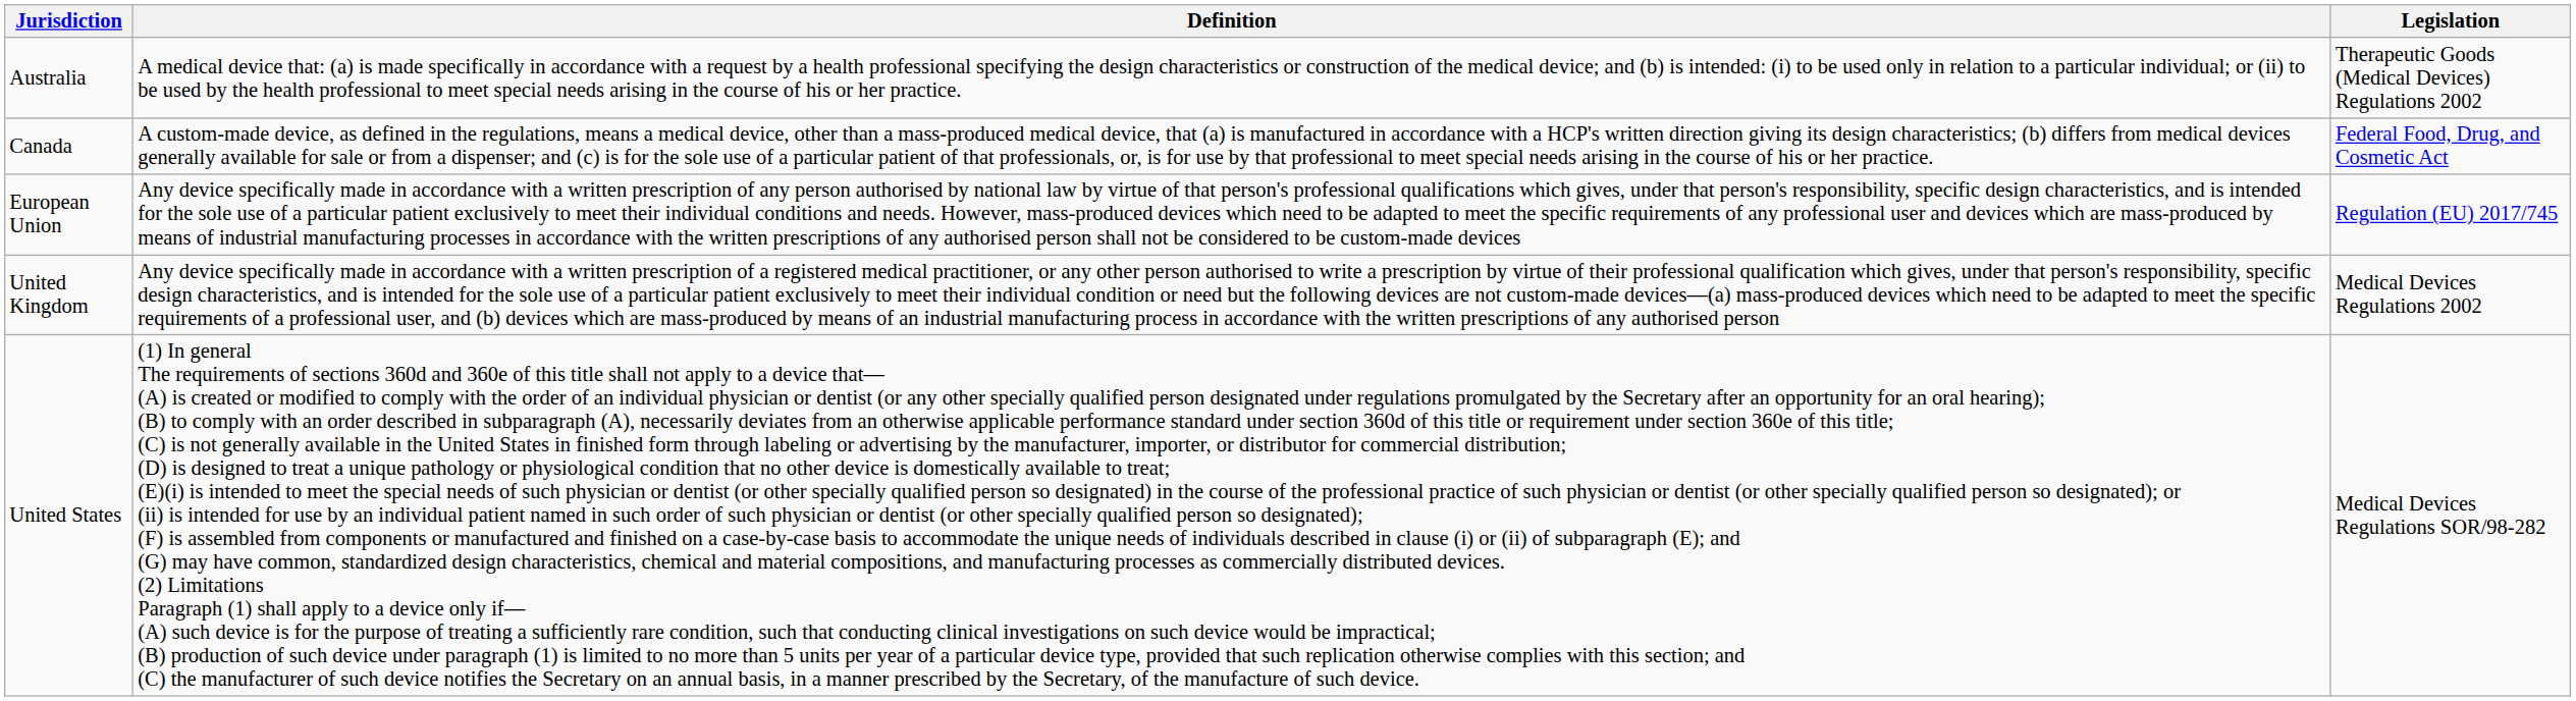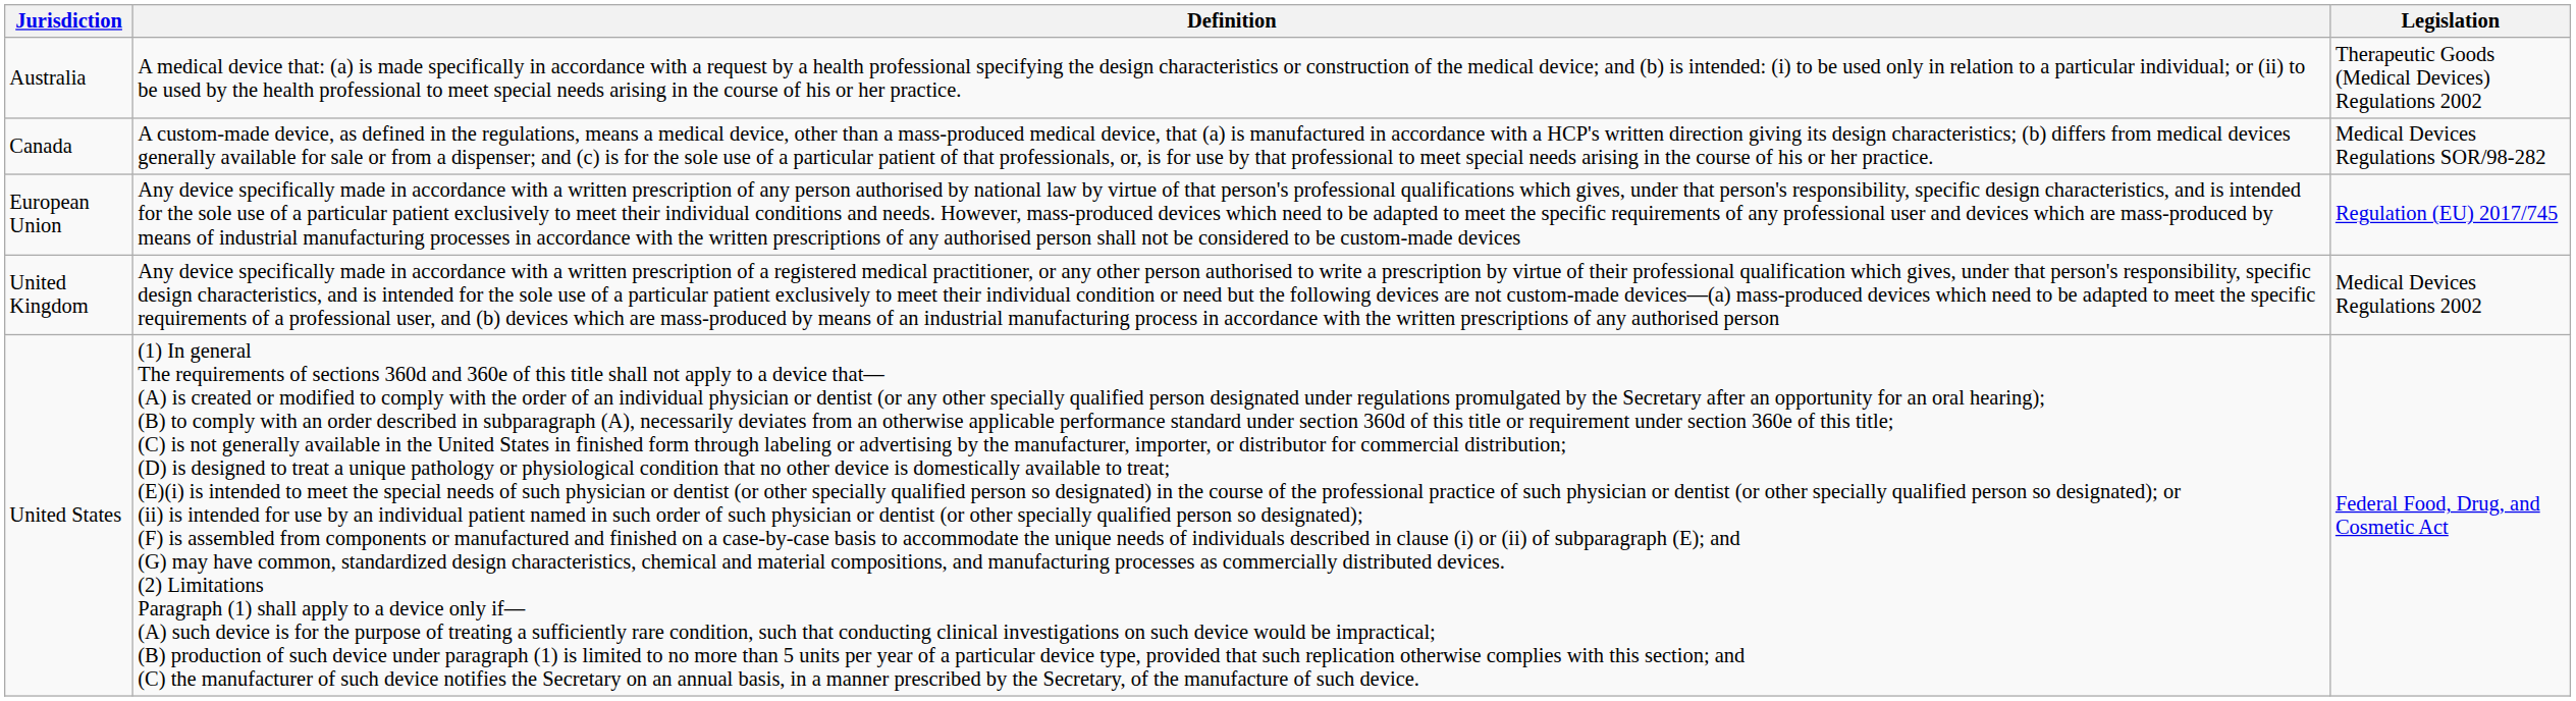Canada | Legislation: Federal Food, Drug, and Cosmetic Act -> Medical Devices Regulations SOR/98-282
United States | Legislation: Medical Devices Regulations SOR/98-282 -> Federal Food, Drug, and Cosmetic Act
